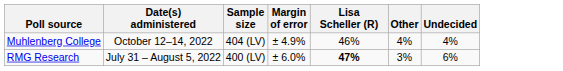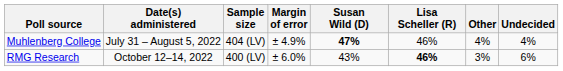+ column: Susan Wild (D) | 47% | 43%
Muhlenberg College | Date(s) administered: October 12–14, 2022 -> July 31 – August 5, 2022
RMG Research | Date(s) administered: July 31 – August 5, 2022 -> October 12–14, 2022
RMG Research | Lisa Scheller (R): 47% -> 46%
